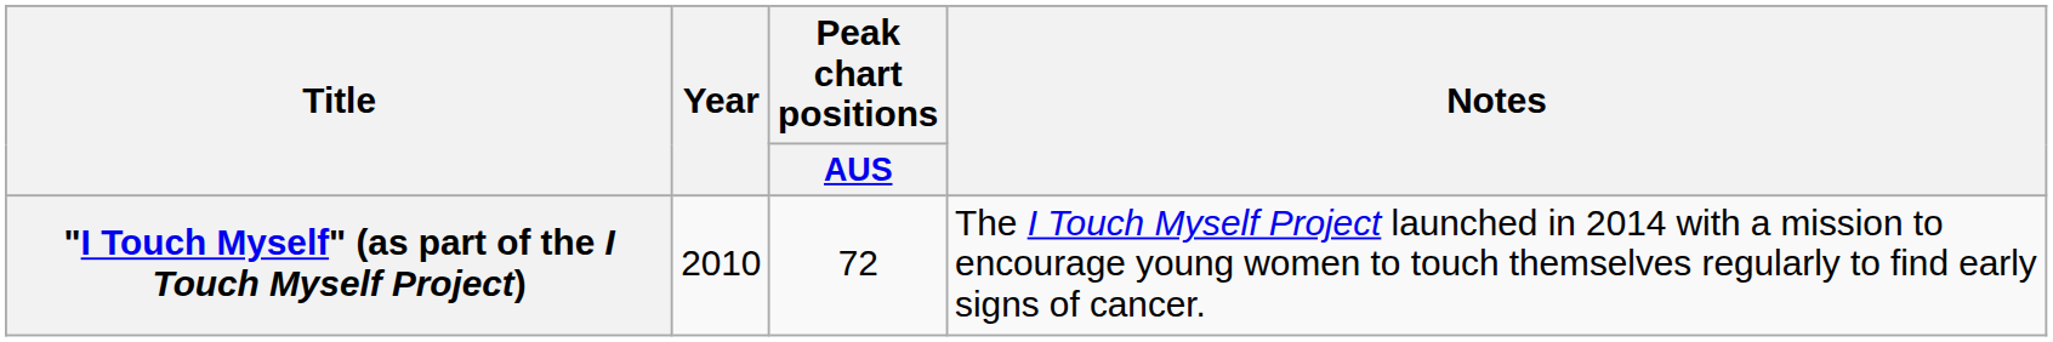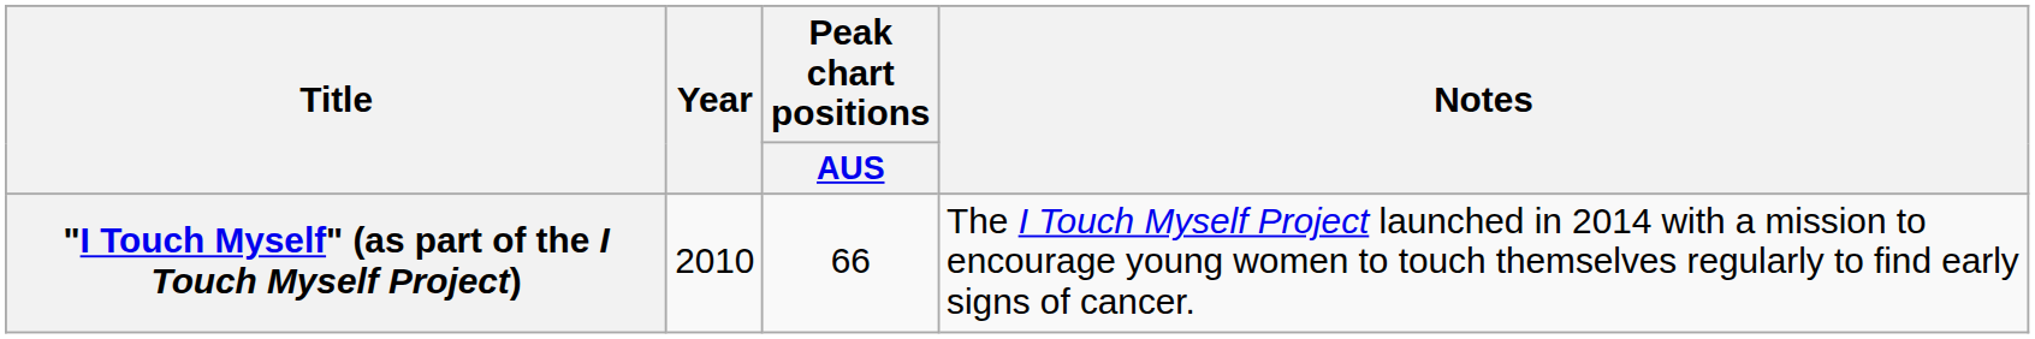"I Touch Myself" (as part of the I Touch Myself Project) | Peak chart positions / AUS: 72 -> 66
